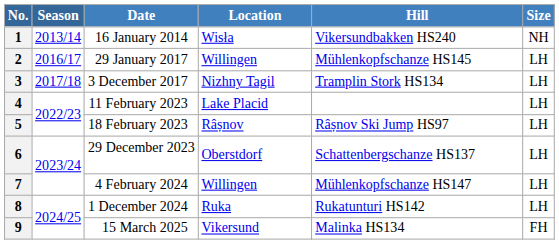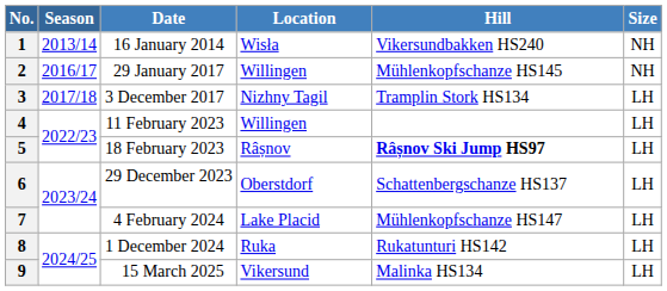2 | Size: LH -> NH
4 | Location: Lake Placid -> Willingen
5 | Hill: normal -> bold
7 | Location: Willingen -> Lake Placid
9 | Size: FH -> LH
